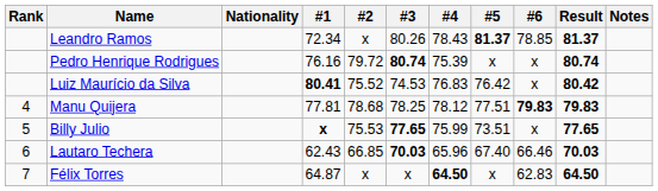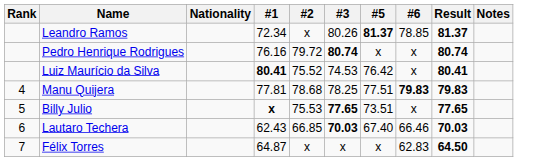- column: #4 | 78.43 | 75.39 | 76.83 | 78.12 | 75.99 | 65.96 | 64.50
Luiz Maurício da Silva | Result: 80.42 -> 80.41
